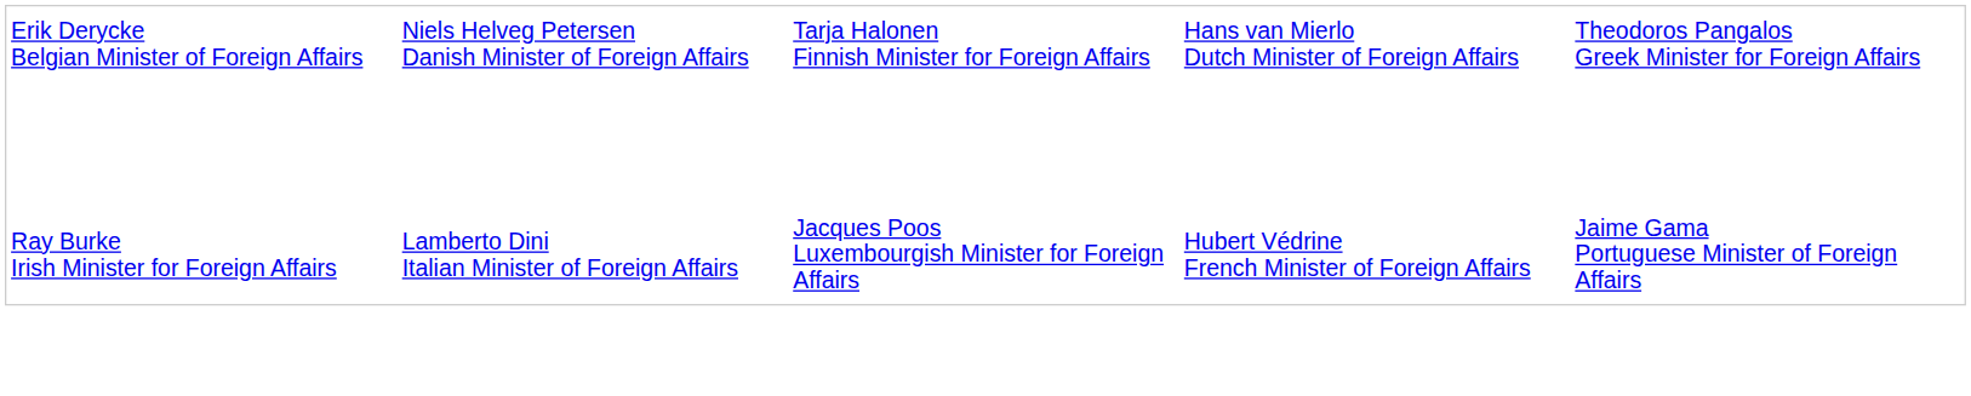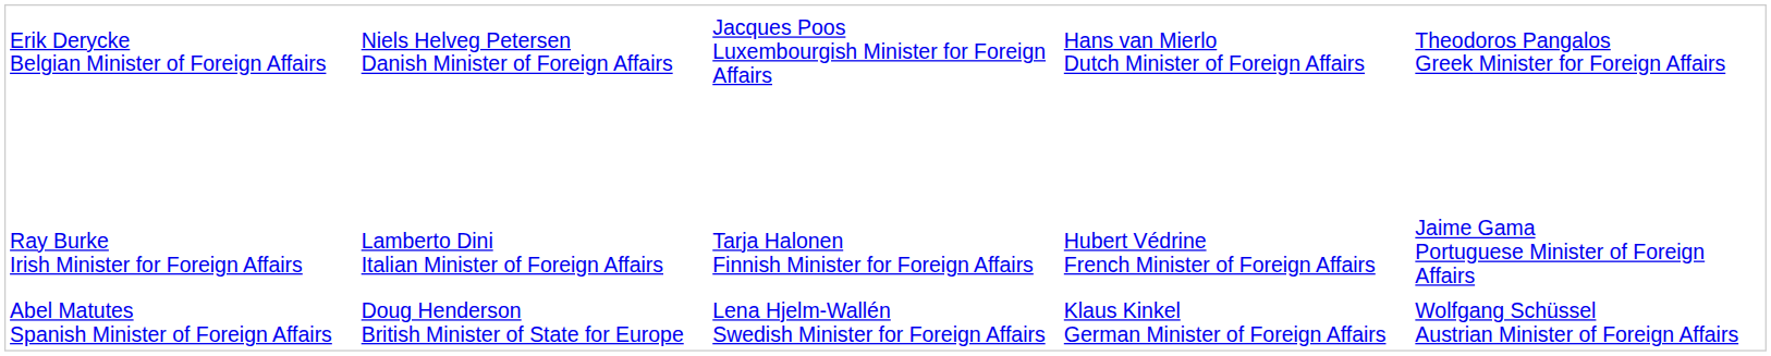Erik Derycke Belgian Minister of Foreign Affairs | column 3: Tarja Halonen Finnish Minister for Foreign Affairs -> Jacques Poos Luxembourgish Minister for Foreign Affairs
Ray Burke Irish Minister for Foreign Affairs | column 3: Jacques Poos Luxembourgish Minister for Foreign Affairs -> Tarja Halonen Finnish Minister for Foreign Affairs
+ row: Abel Matutes Spanish Minister of Foreign Affairs | Doug Henderson British Minister of State for Europe | Lena Hjelm-Wallén Swedish Minister for Foreign Affairs | Klaus Kinkel German Minister of Foreign Affairs | Wolfgang Schüssel Austrian Minister of Foreign Affairs
